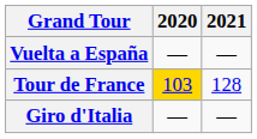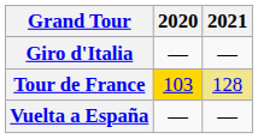rows swapped: Giro d'Italia <-> Vuelta a España
Tour de France | 2021: no background -> khaki background
